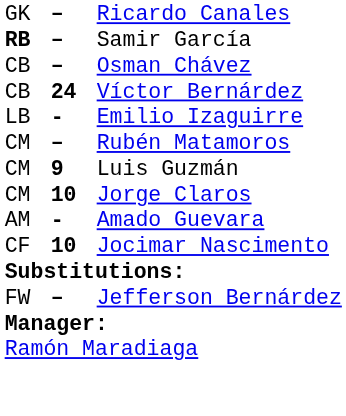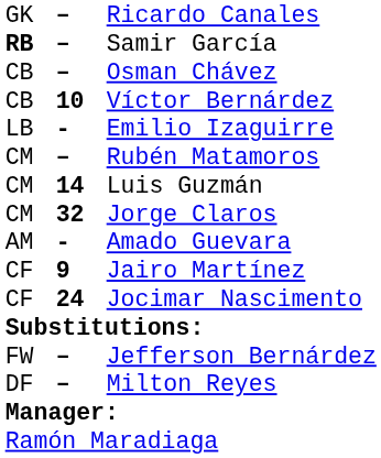Víctor Bernárdez | column 2: 24 -> 10
Luis Guzmán | column 2: 9 -> 14
Jorge Claros | column 2: 10 -> 32
+ row: CF | 9 | Jairo Martínez
Jocimar Nascimento | column 2: 10 -> 24
+ row: DF | – | Milton Reyes
